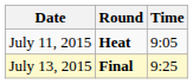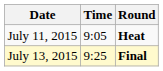columns swapped: Time <-> Round
